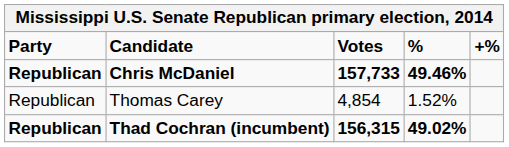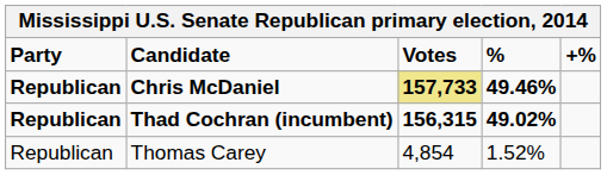Chris McDaniel | Votes: no background -> khaki background
rows swapped: Thad Cochran (incumbent) <-> Thomas Carey
